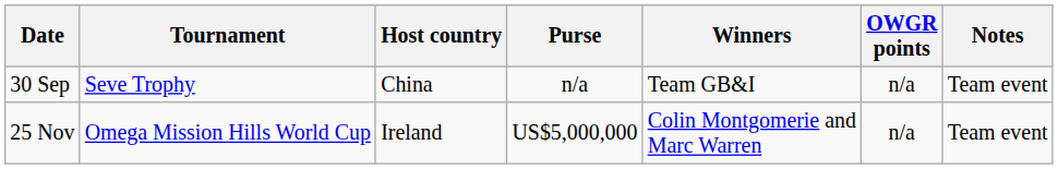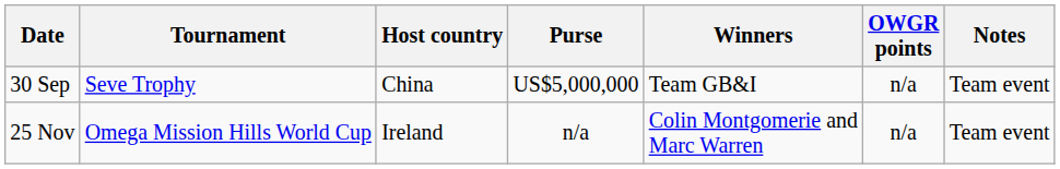30 Sep | Purse: n/a -> US$5,000,000
25 Nov | Purse: US$5,000,000 -> n/a
